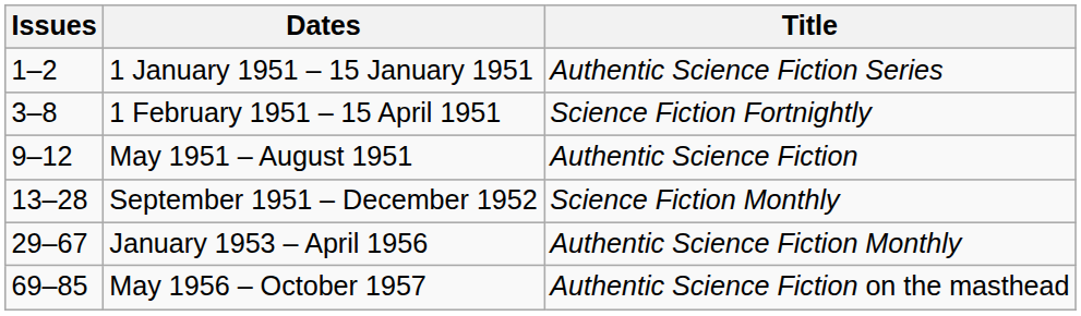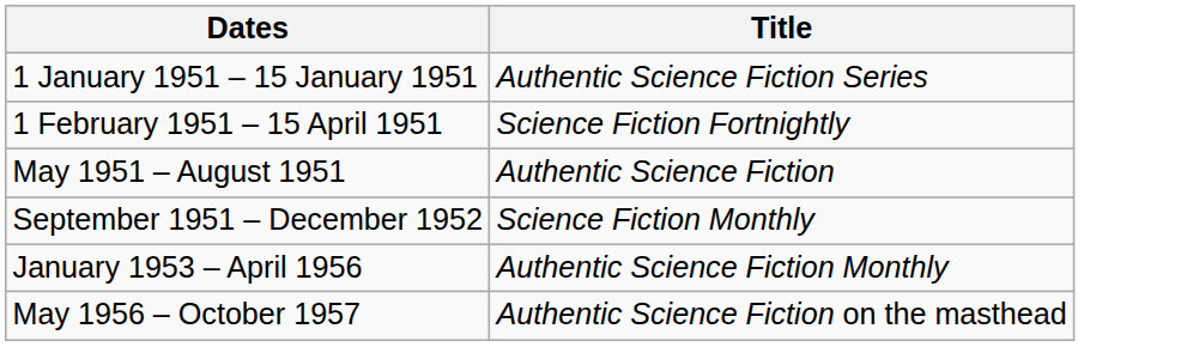- column: Issues | 1–2 | 3–8 | 9–12 | 13–28 | 29–67 | 69–85
